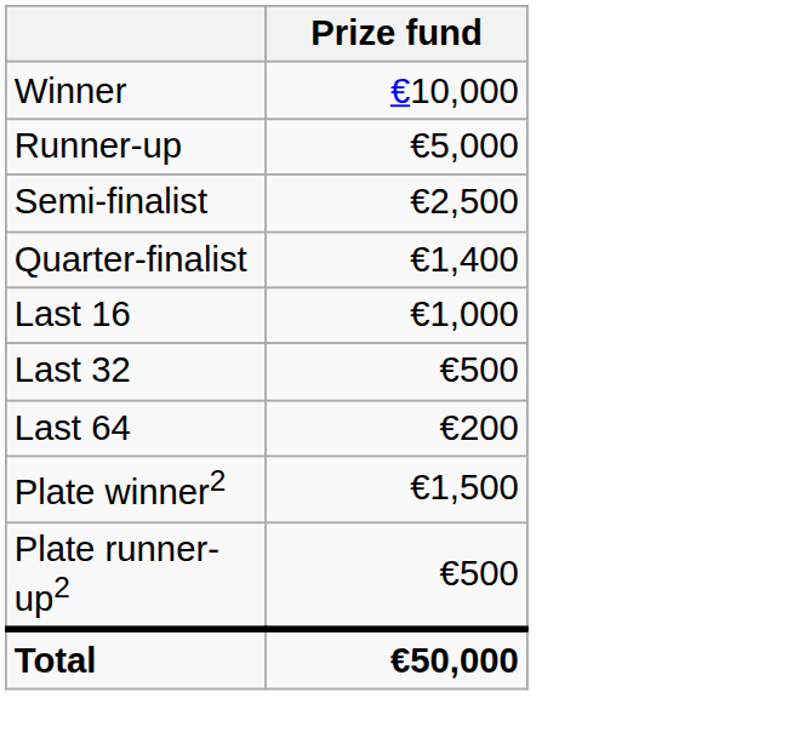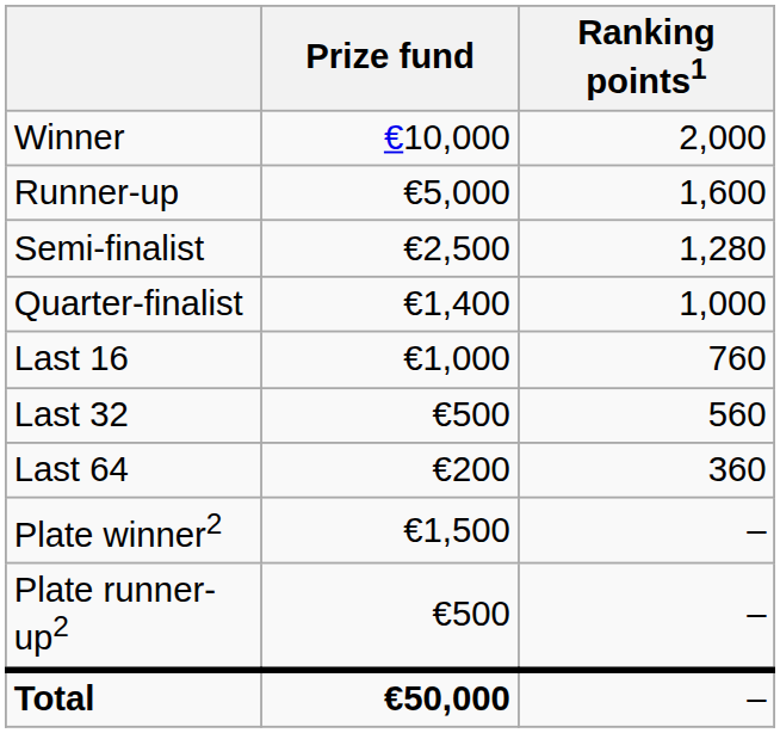+ column: Ranking points1 | 2,000 | 1,600 | 1,280 | 1,000 | 760 | 560 | 360 | – | – | –
